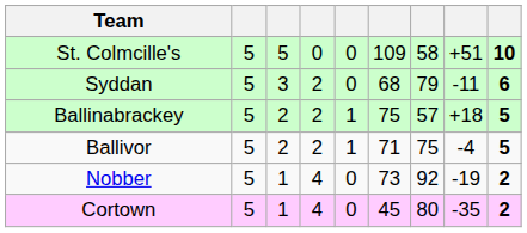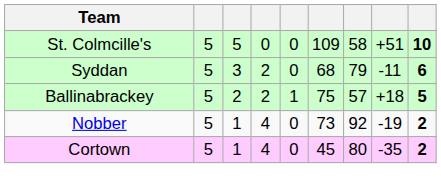- row: Ballivor | 5 | 2 | 2 | 1 | 71 | 75 | -4 | 5
